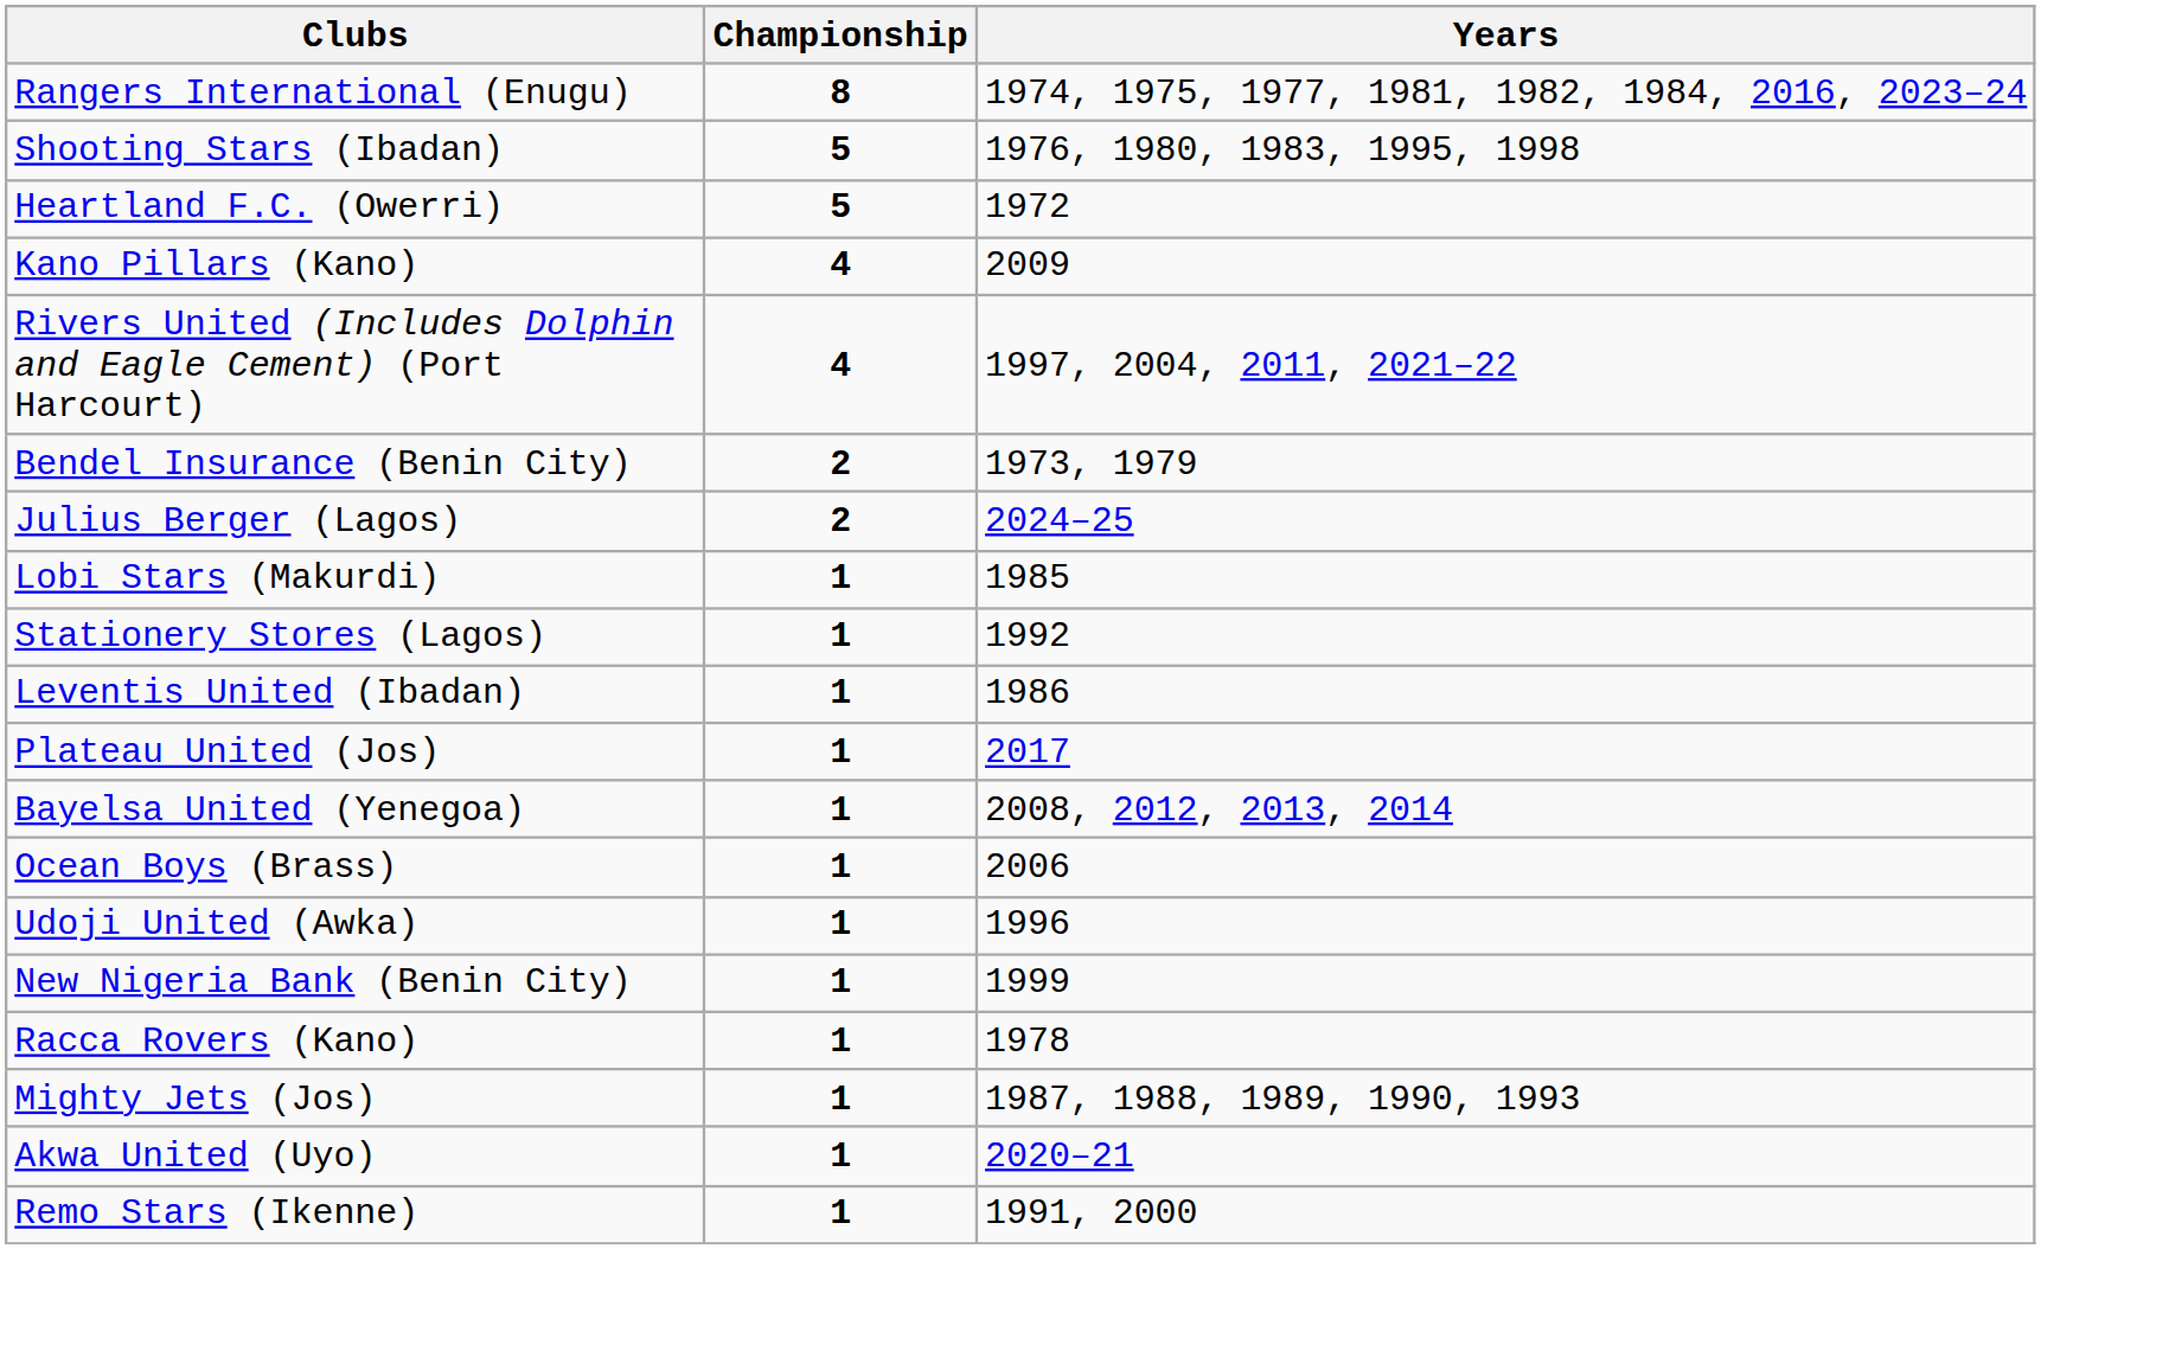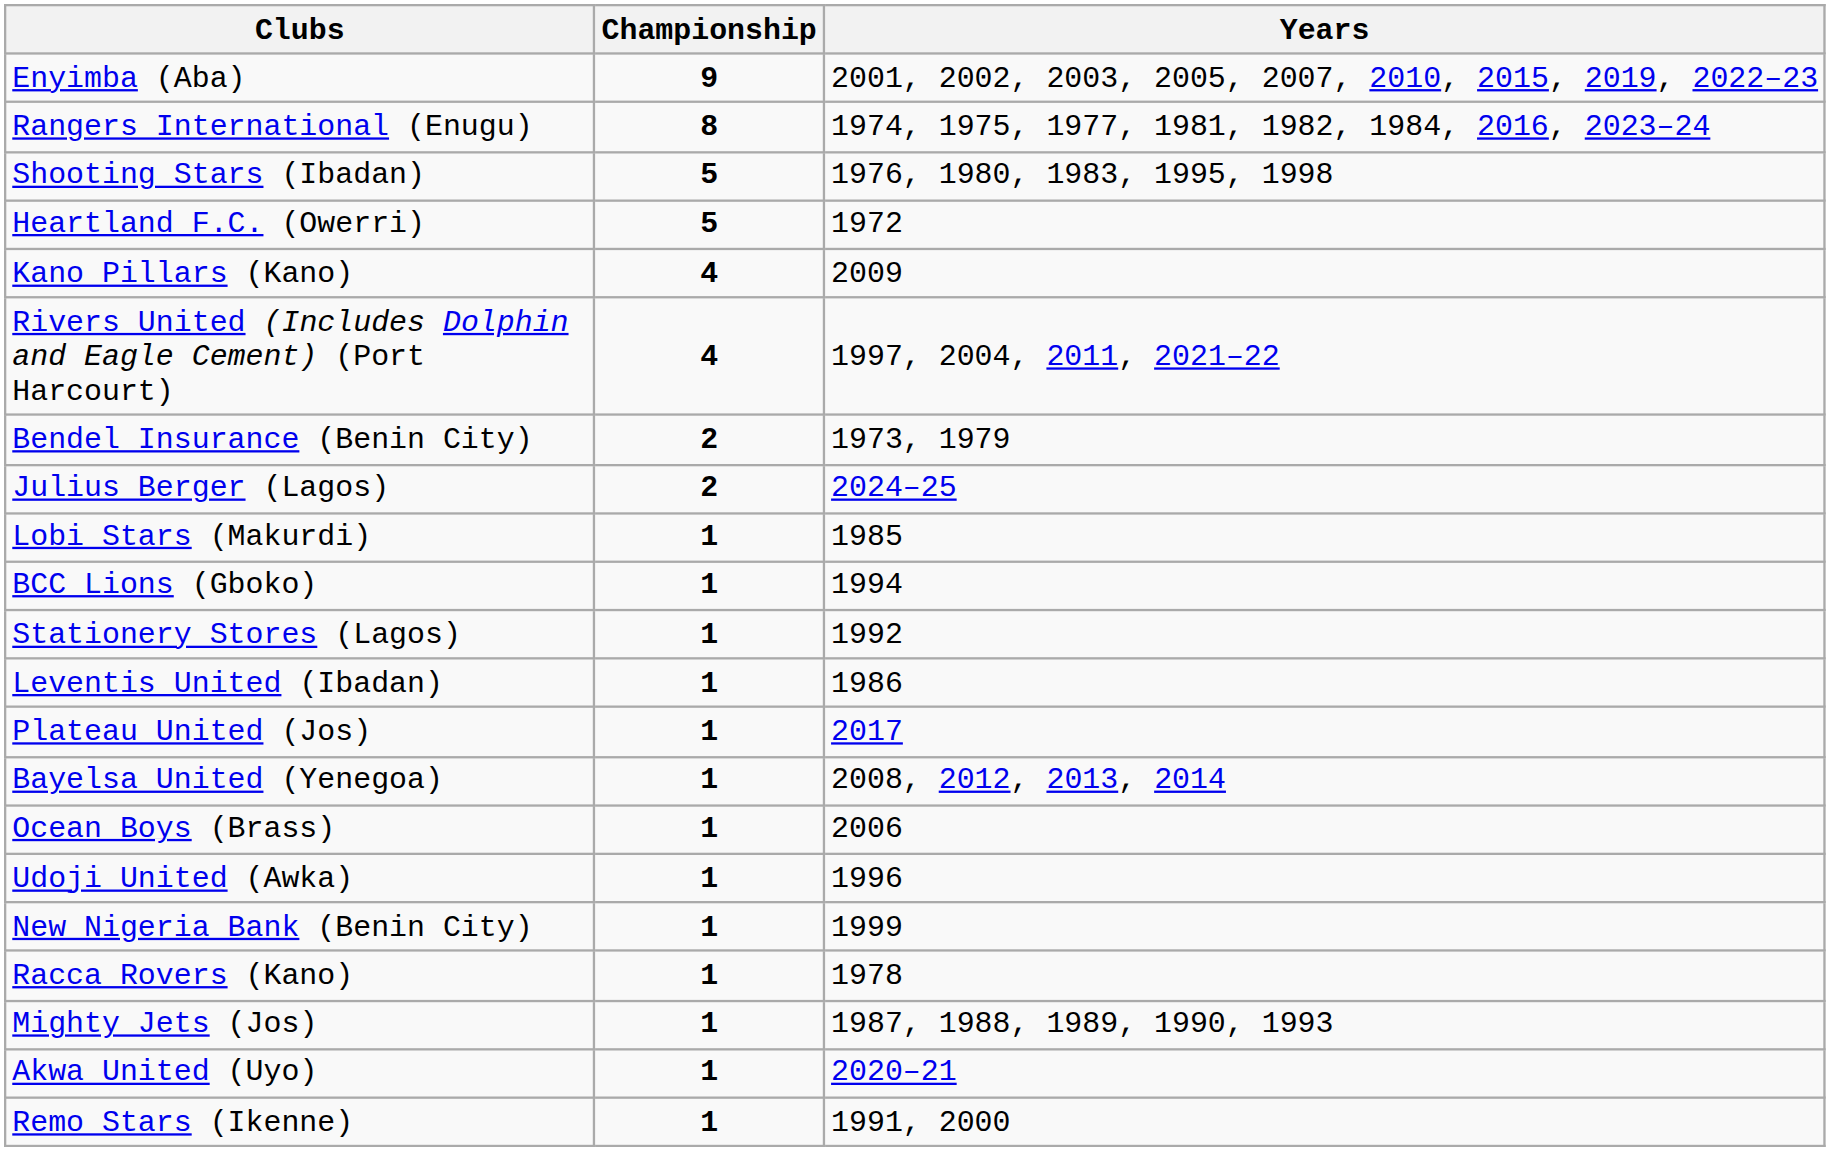+ row: Enyimba (Aba) | 9 | 2001, 2002, 2003, 2005, 2007, 2010, 2015, 2019, 2022–23
+ row: BCC Lions (Gboko) | 1 | 1994
